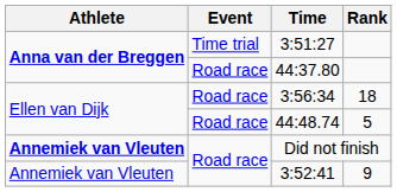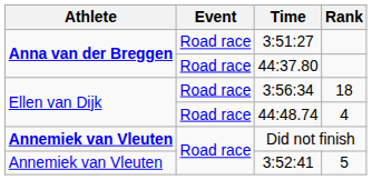3:51:27 | Event: Time trial -> Road race
44:48.74 | Rank: 5 -> 4
3:52:41 | Rank: 9 -> 5
